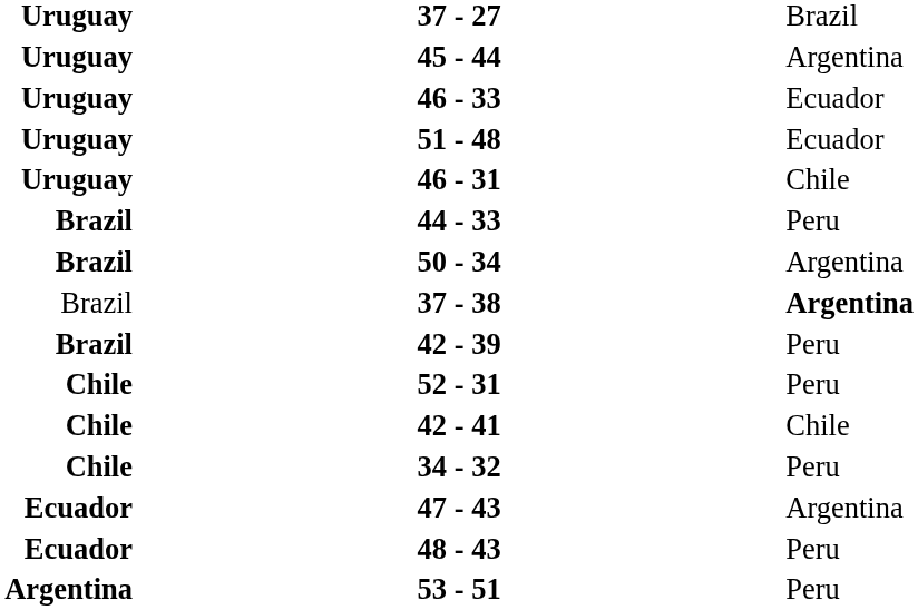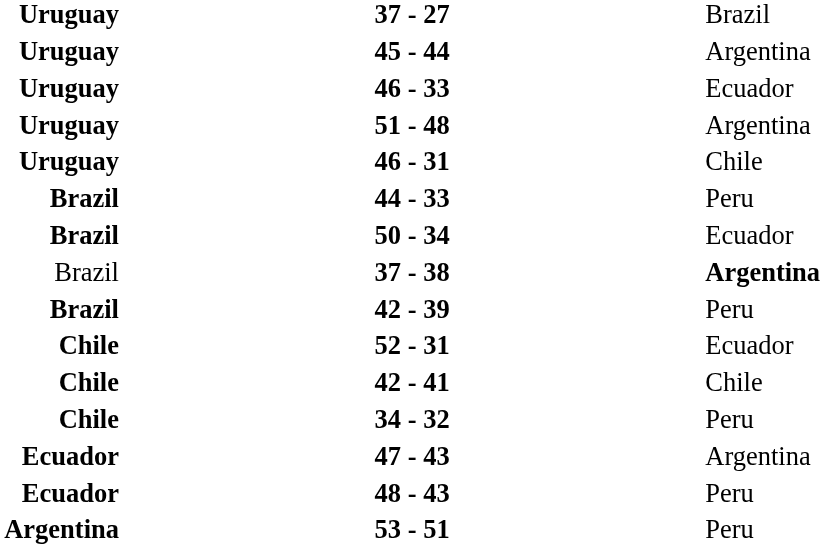51 - 48 | column 3: Ecuador -> Argentina
50 - 34 | column 3: Argentina -> Ecuador
52 - 31 | column 3: Peru -> Ecuador
